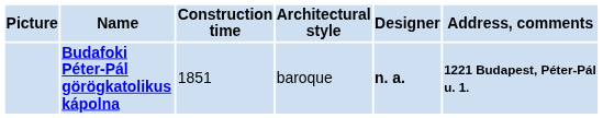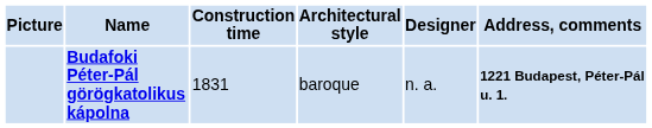Budafoki Péter-Pál görögkatolikus kápolna | Construction time: 1851 -> 1831
Budafoki Péter-Pál görögkatolikus kápolna | Designer: bold -> normal
